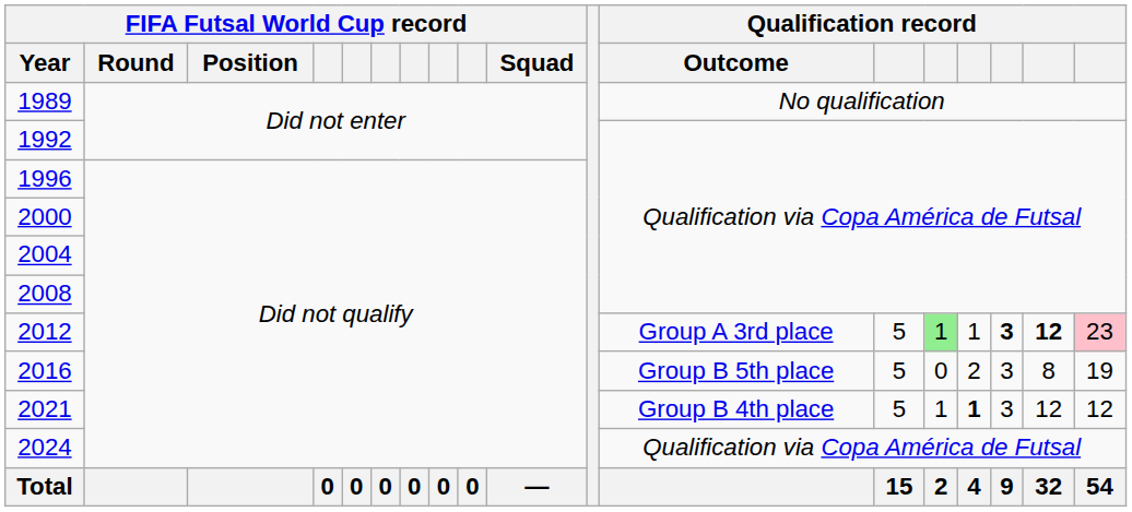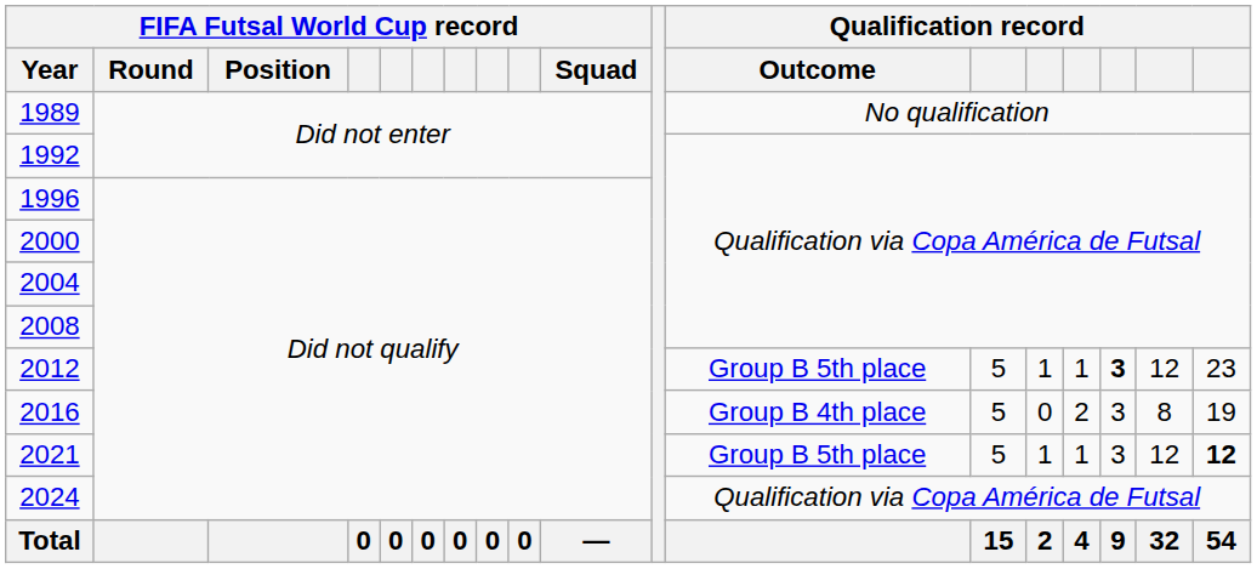2012 | Qualification record / Outcome: Group A 3rd place -> Group B 5th place
2012 | column 14: lightgreen background -> no background
2012 | column 17: bold -> normal
2012 | column 18: pink background -> no background
2016 | Qualification record / Outcome: Group B 5th place -> Group B 4th place
2021 | Qualification record / Outcome: Group B 4th place -> Group B 5th place
2021 | column 15: bold -> normal
2021 | column 18: normal -> bold
